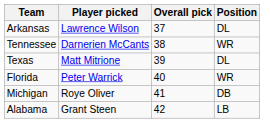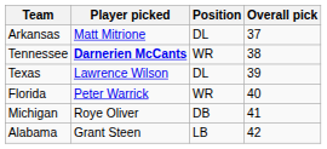columns swapped: Overall pick <-> Position
Arkansas | Player picked: Lawrence Wilson -> Matt Mitrione
Tennessee | Player picked: normal -> bold
Texas | Player picked: Matt Mitrione -> Lawrence Wilson
